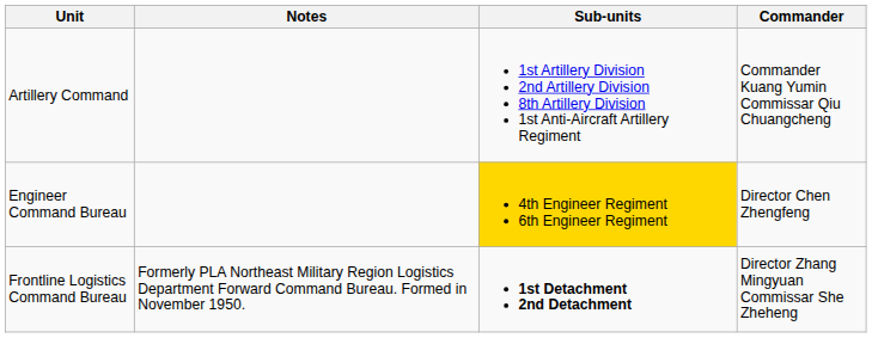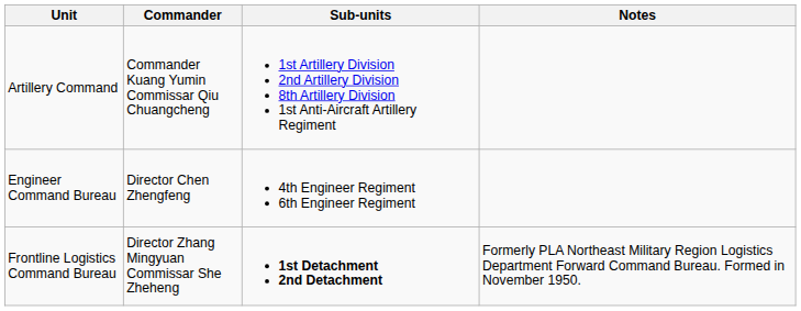columns swapped: Commander <-> Notes
Engineer Command Bureau | Sub-units: gold background -> no background
